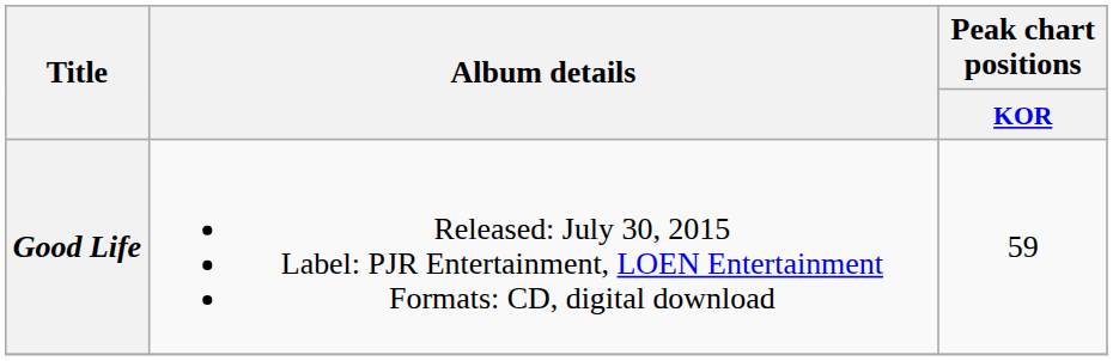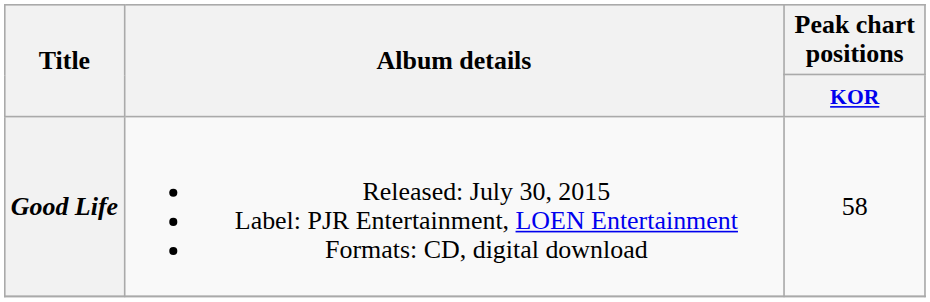Good Life | Peak chart positions / KOR: 59 -> 58
